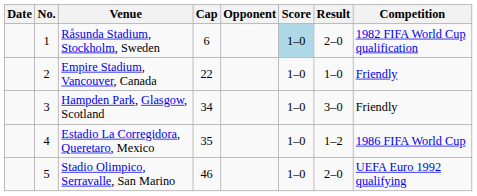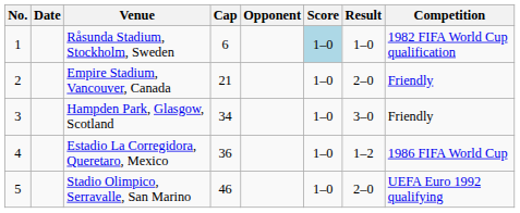columns swapped: No. <-> Date
Råsunda Stadium, Stockholm, Sweden | Result: 2–0 -> 1–0
Empire Stadium, Vancouver, Canada | Cap: 22 -> 21
Empire Stadium, Vancouver, Canada | Result: 1–0 -> 2–0
Estadio La Corregidora, Queretaro, Mexico | Cap: 35 -> 36
